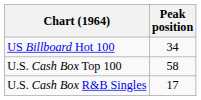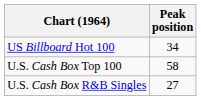U.S. Cash Box R&B Singles | Peak position: 17 -> 27
